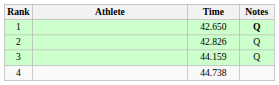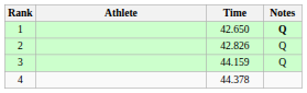4 | Time: 44.738 -> 44.378
